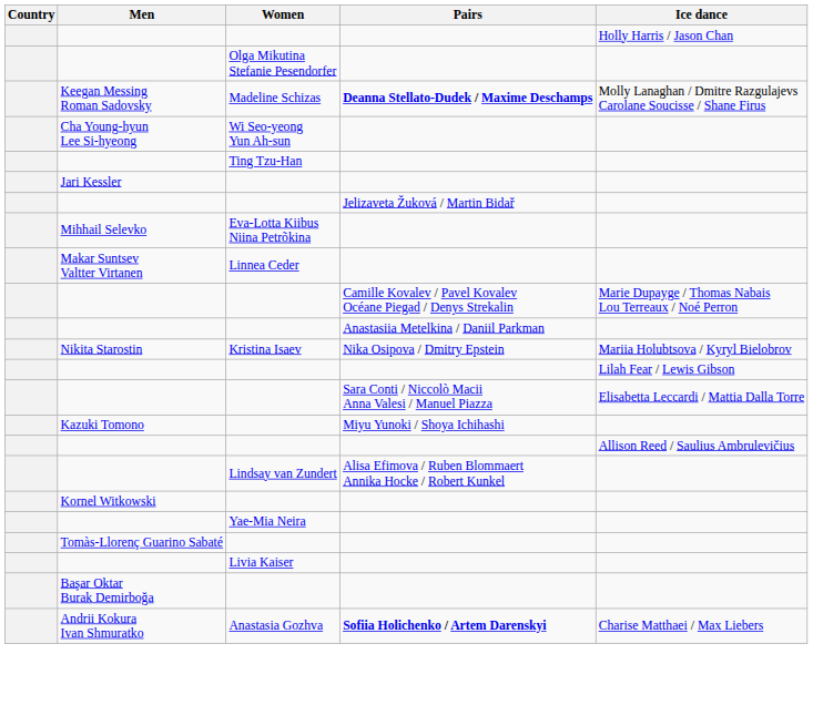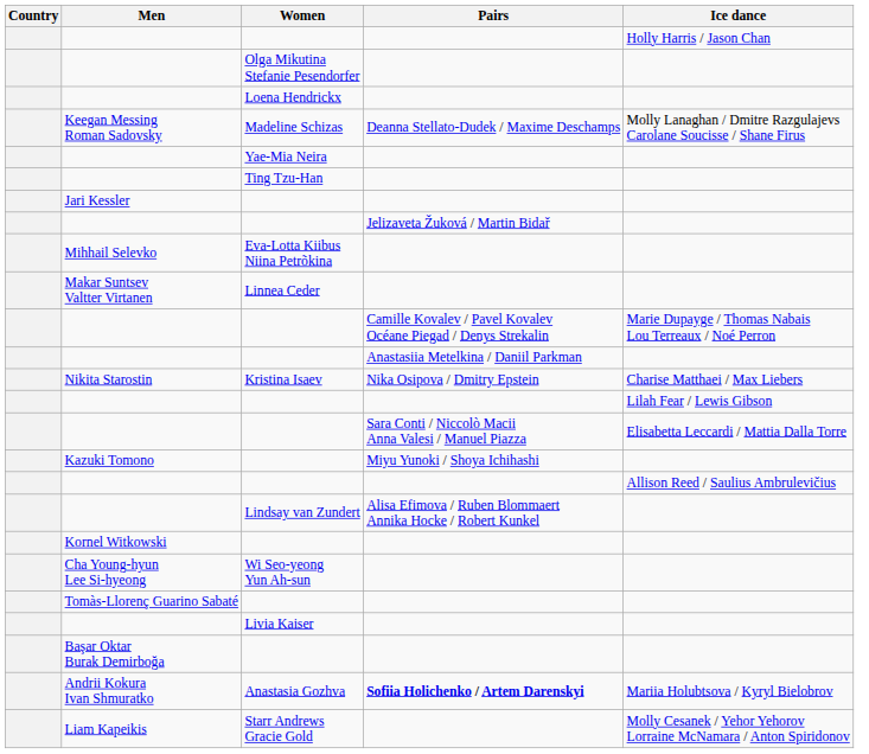+ row: Loena Hendrickx
Madeline Schizas | Pairs: bold -> normal
rows swapped: Yae-Mia Neira <-> Wi Seo-yeong Yun Ah-sun
Kristina Isaev | Ice dance: Mariia Holubtsova / Kyryl Bielobrov -> Charise Matthaei / Max Liebers
Anastasia Gozhva | Ice dance: Charise Matthaei / Max Liebers -> Mariia Holubtsova / Kyryl Bielobrov
+ row: Liam Kapeikis | Starr Andrews Gracie Gold | Molly Cesanek / Yehor Yehorov Lorraine McNamara / Anton Spiridonov
